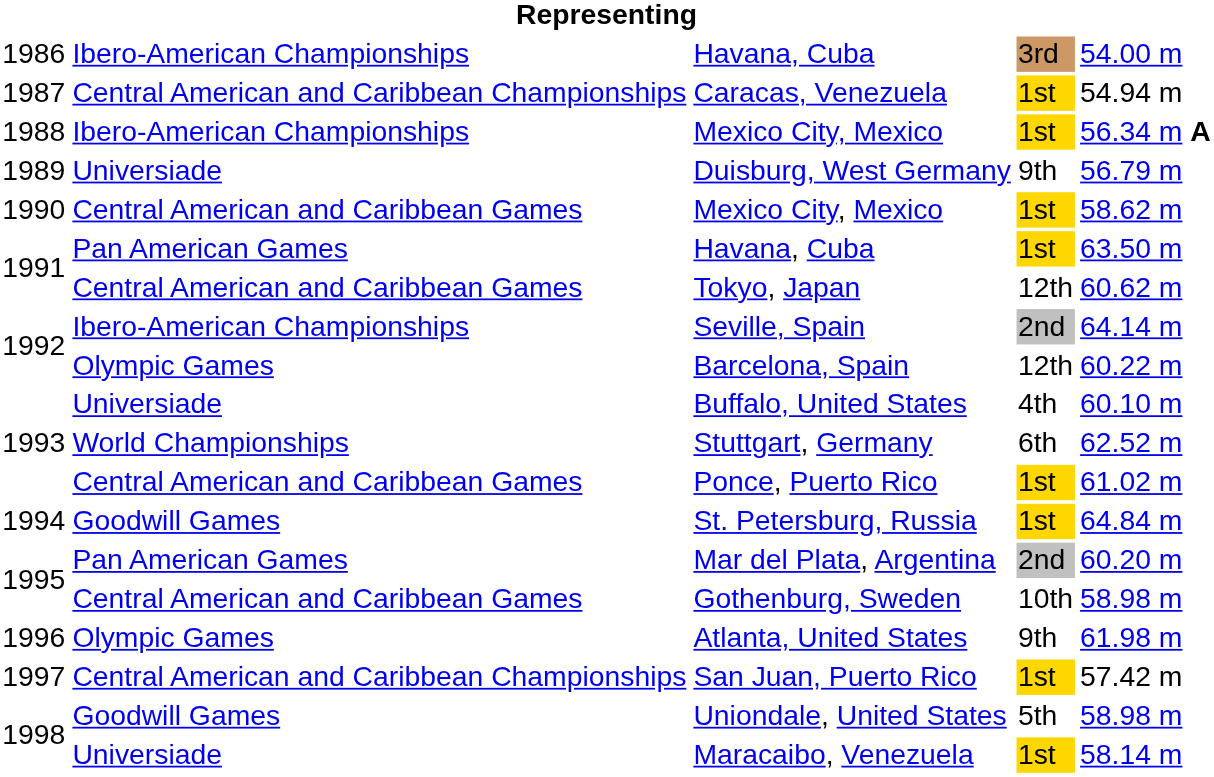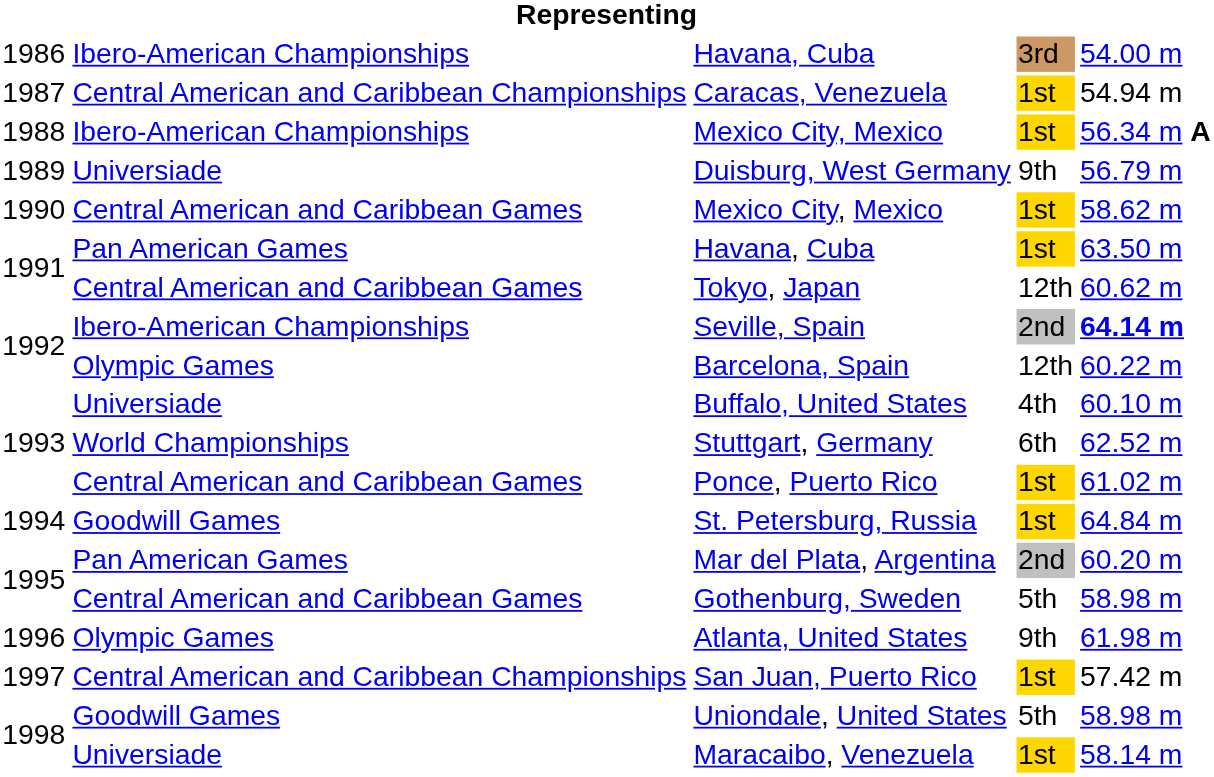Seville, Spain | column 5: normal -> bold
Gothenburg, Sweden | column 4: 10th -> 5th
